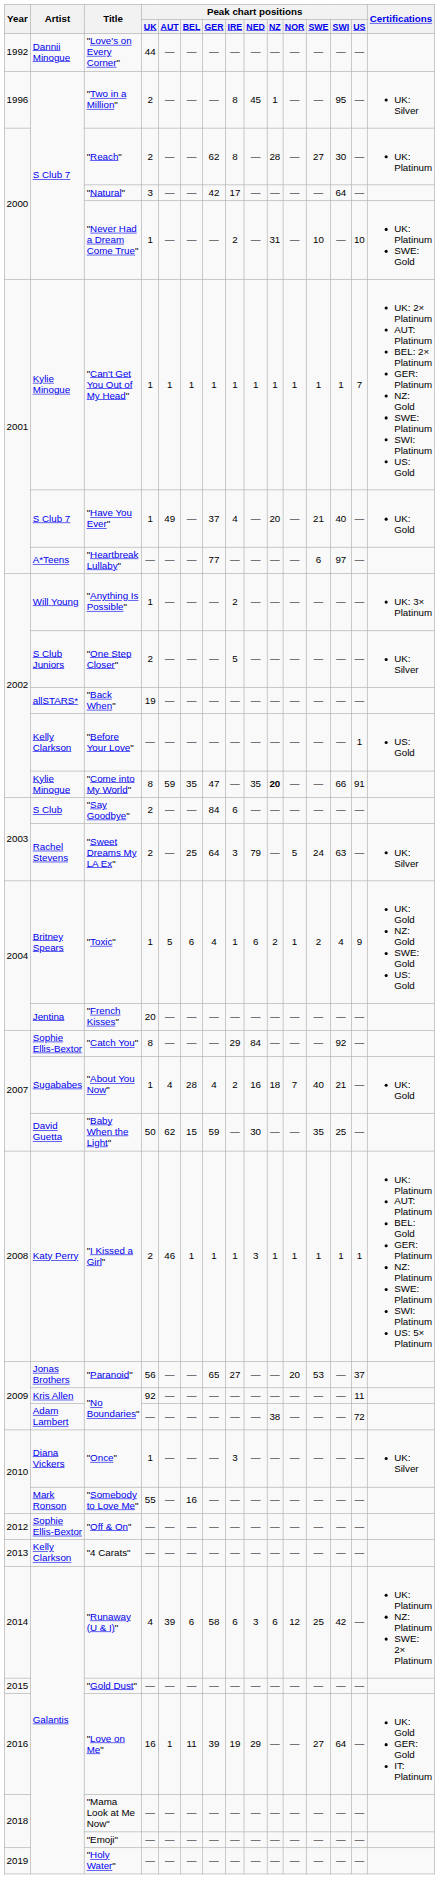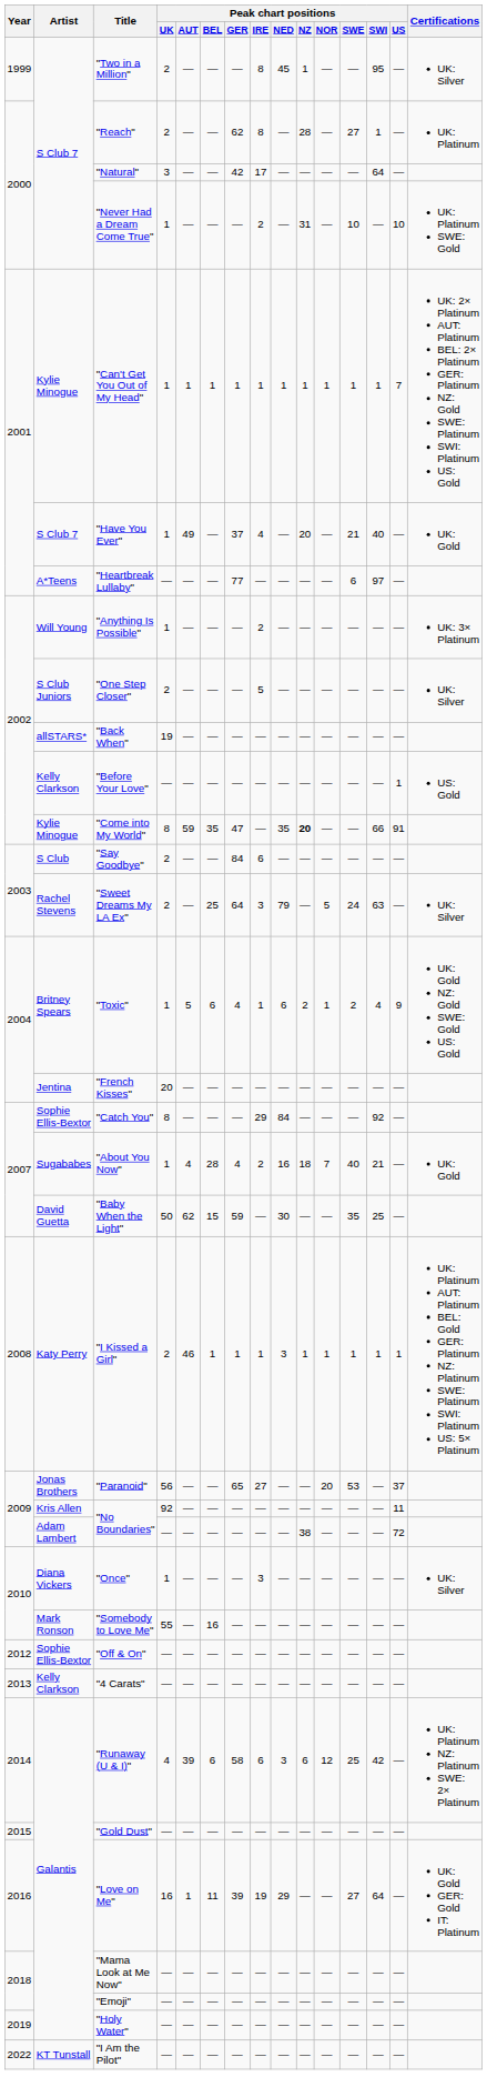- row: 1992 | Dannii Minogue | "Love's on Every Corner" | 44 | — | — | — | — | — | — | — | — | — | —
"Two in a Million" | Year: 1996 -> 1999
"Reach" | Peak chart positions / SWI: 30 -> 1
+ row: 2022 | KT Tunstall | "I Am the Pilot" | — | — | — | — | — | — | — | — | — | — | —
